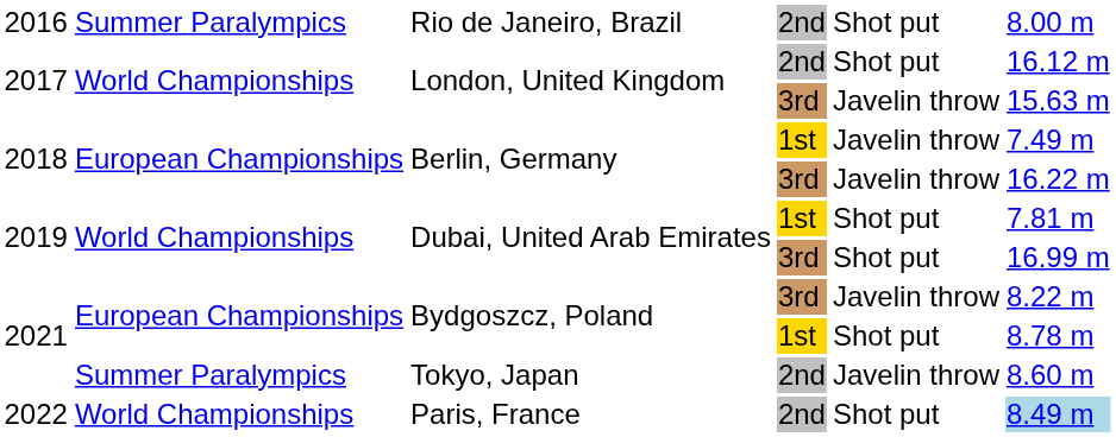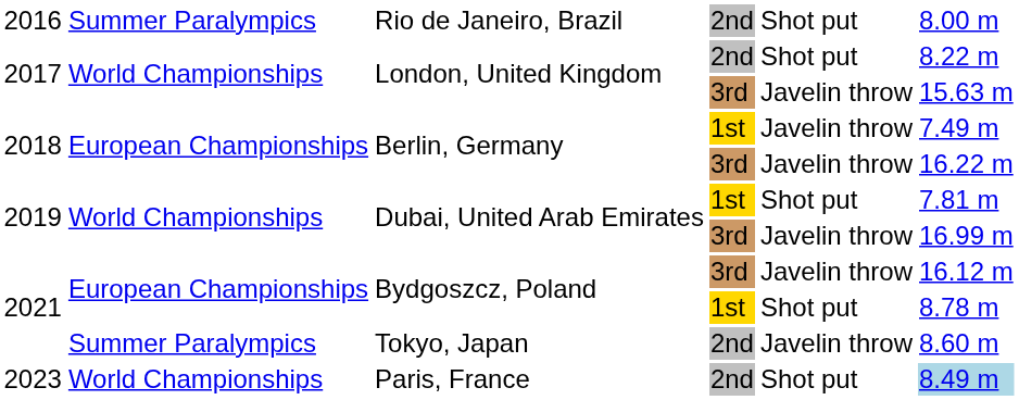London, United Kingdom / 2nd | column 6: 16.12 m -> 8.22 m
Dubai, United Arab Emirates / 3rd | column 5: Shot put -> Javelin throw
Bydgoszcz, Poland / 3rd | column 6: 8.22 m -> 16.12 m
Paris, France | column 1: 2022 -> 2023
